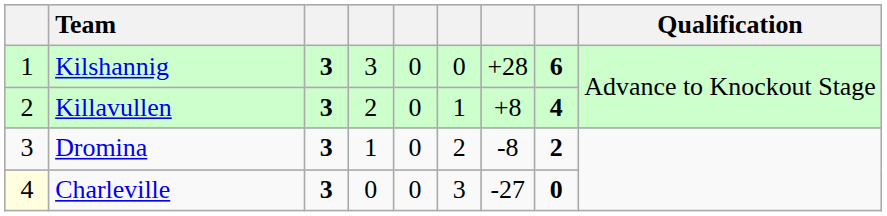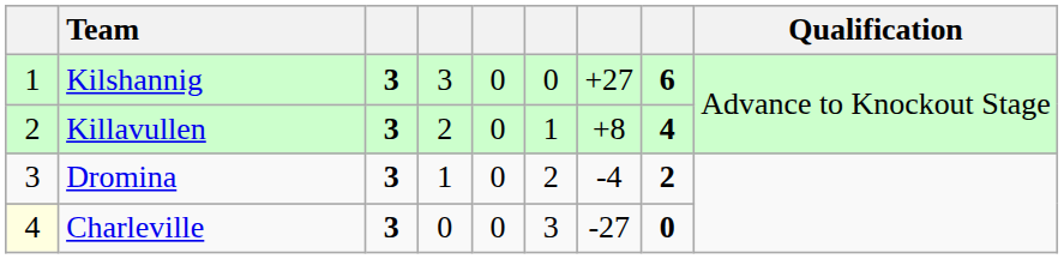Kilshannig | column 7: +28 -> +27
Dromina | column 7: -8 -> -4
